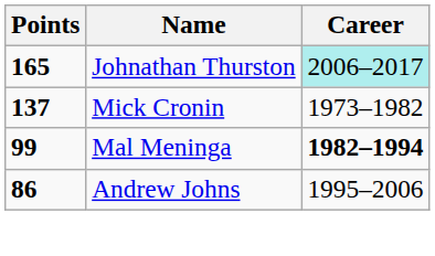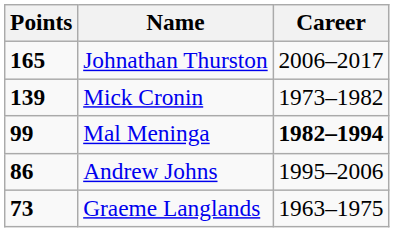Johnathan Thurston | Career: paleturquoise background -> no background
Mick Cronin | Points: 137 -> 139
+ row: 73 | Graeme Langlands | 1963–1975
